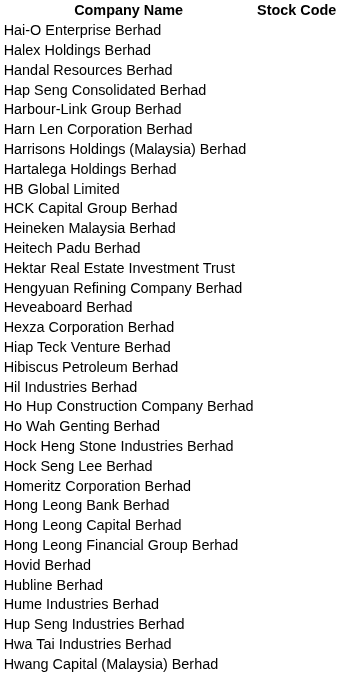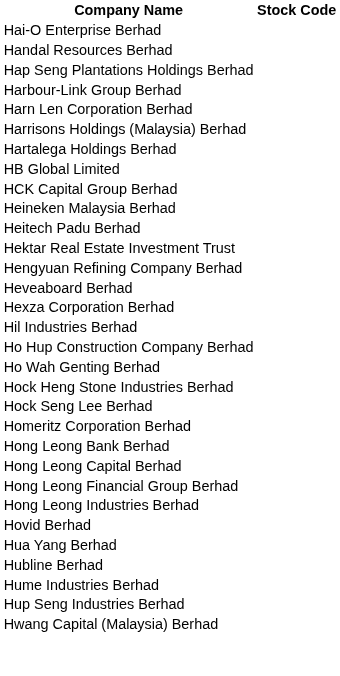- row: Halex Holdings Berhad
- row: Hap Seng Consolidated Berhad
+ row: Hap Seng Plantations Holdings Berhad
- row: Hiap Teck Venture Berhad
- row: Hibiscus Petroleum Berhad
+ row: Hong Leong Industries Berhad
+ row: Hua Yang Berhad
- row: Hwa Tai Industries Berhad
